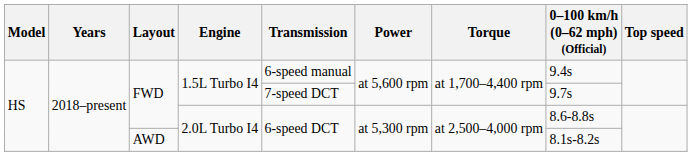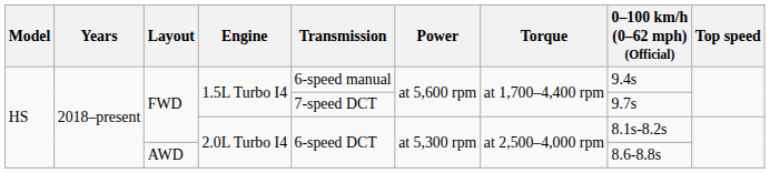FWD / 2.0L Turbo I4 | 0–100 km/h (0–62 mph) (Official): 8.6-8.8s -> 8.1s-8.2s
AWD | 0–100 km/h (0–62 mph) (Official): 8.1s-8.2s -> 8.6-8.8s
